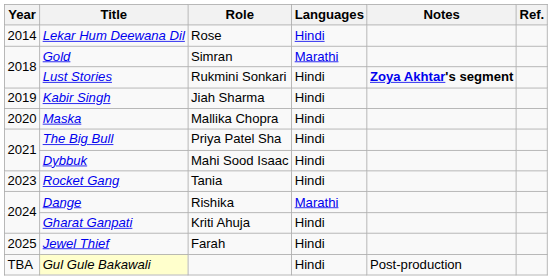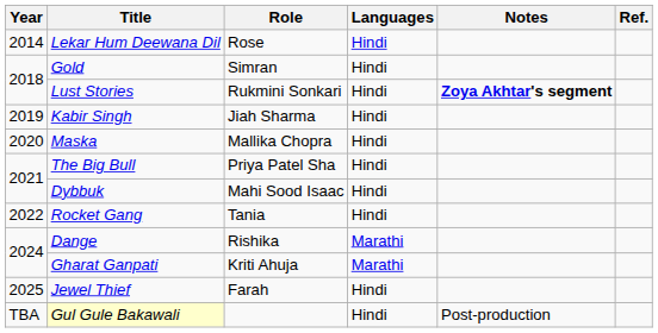Gold | Languages: Marathi -> Hindi
Rocket Gang | Year: 2023 -> 2022
Gharat Ganpati | Languages: Hindi -> Marathi
